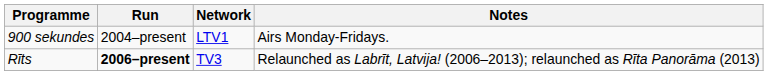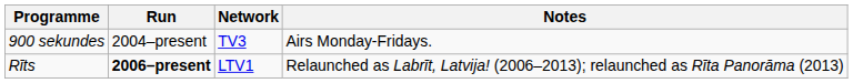900 sekundes | Network: LTV1 -> TV3
Rīts | Network: TV3 -> LTV1
